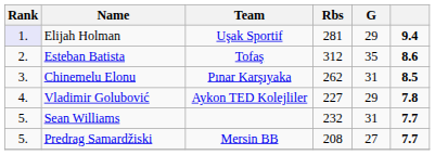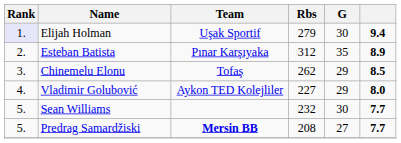Elijah Holman | Rbs: 281 -> 279
Elijah Holman | G: 29 -> 30
Esteban Batista | Team: Tofaş -> Pınar Karşıyaka
Esteban Batista | column 6: 8.6 -> 8.9
Chinemelu Elonu | Team: Pınar Karşıyaka -> Tofaş
Chinemelu Elonu | G: 31 -> 29
Vladimir Golubović | column 6: 7.8 -> 8.0
Sean Williams | G: 31 -> 30
Predrag Samardžiski | Team: normal -> bold
